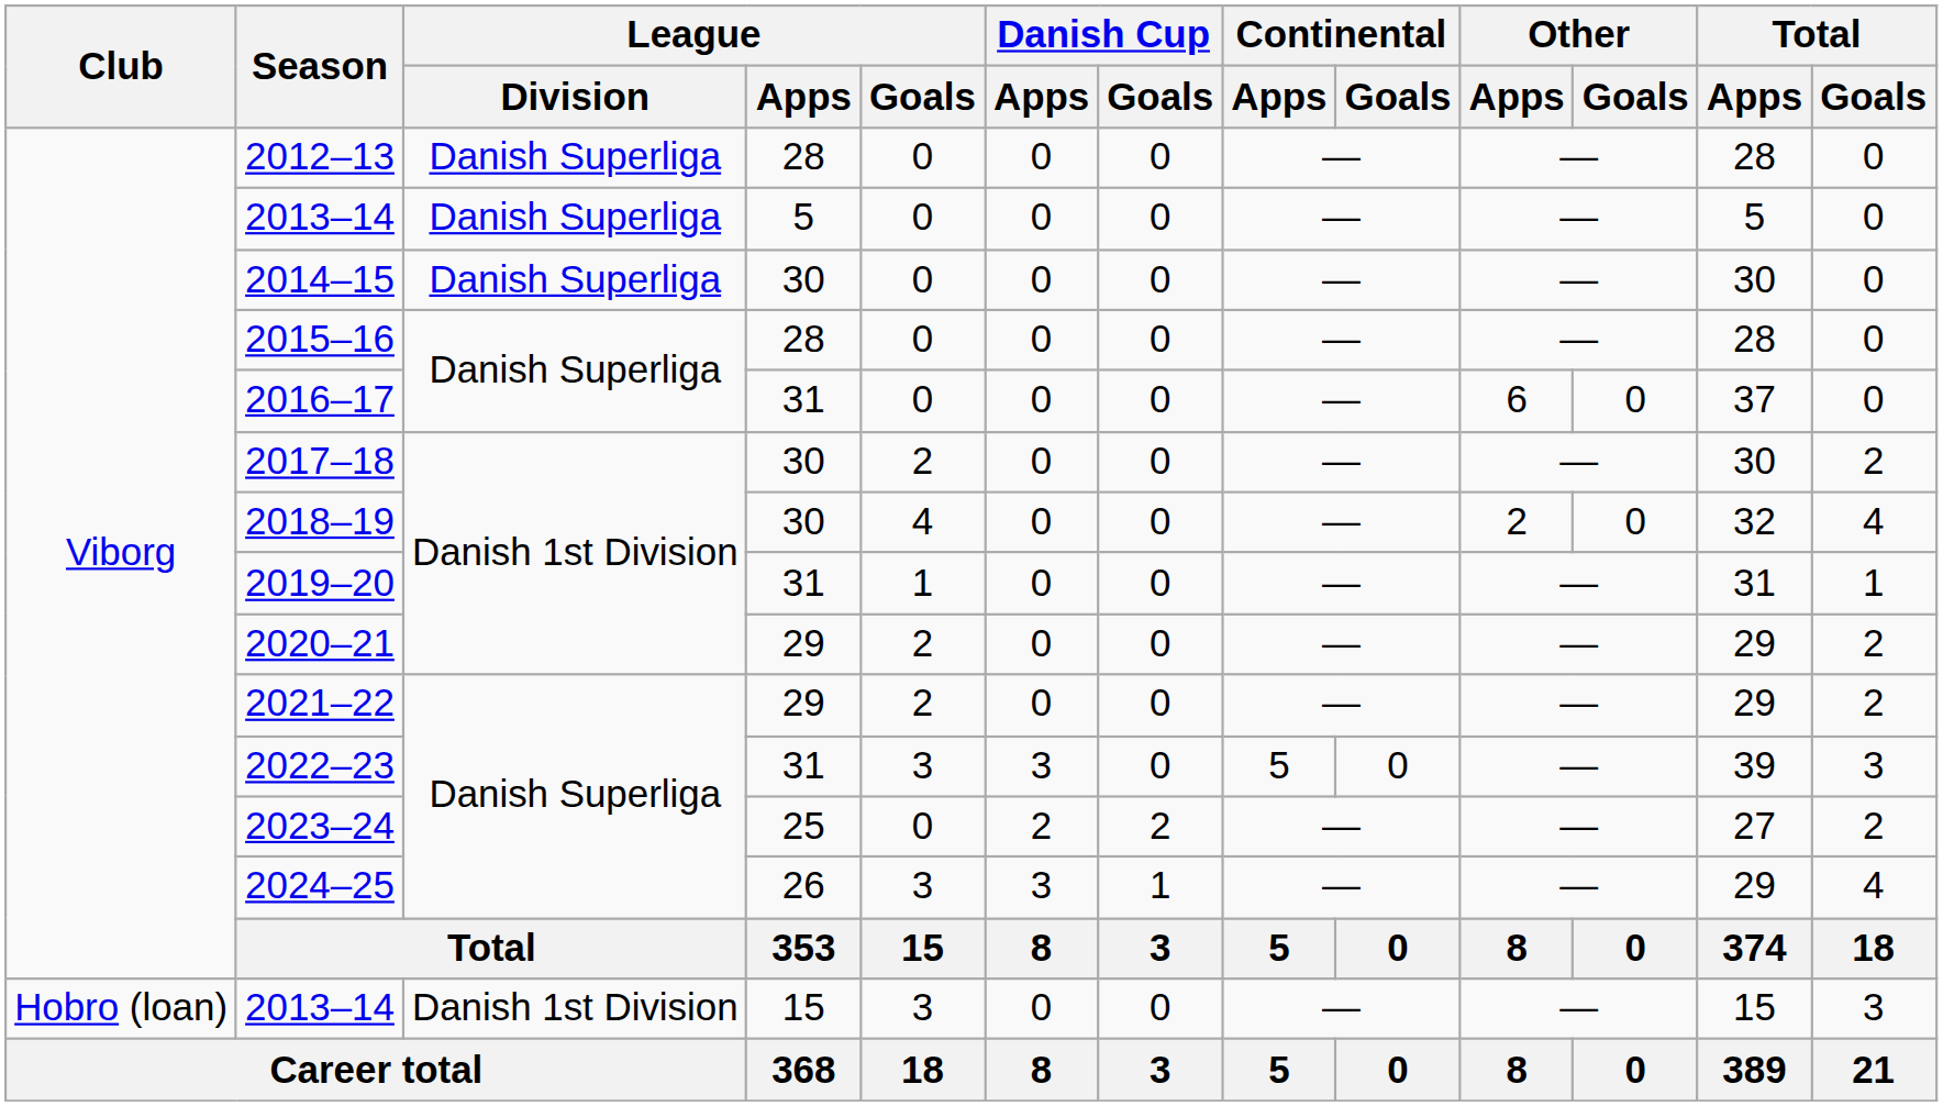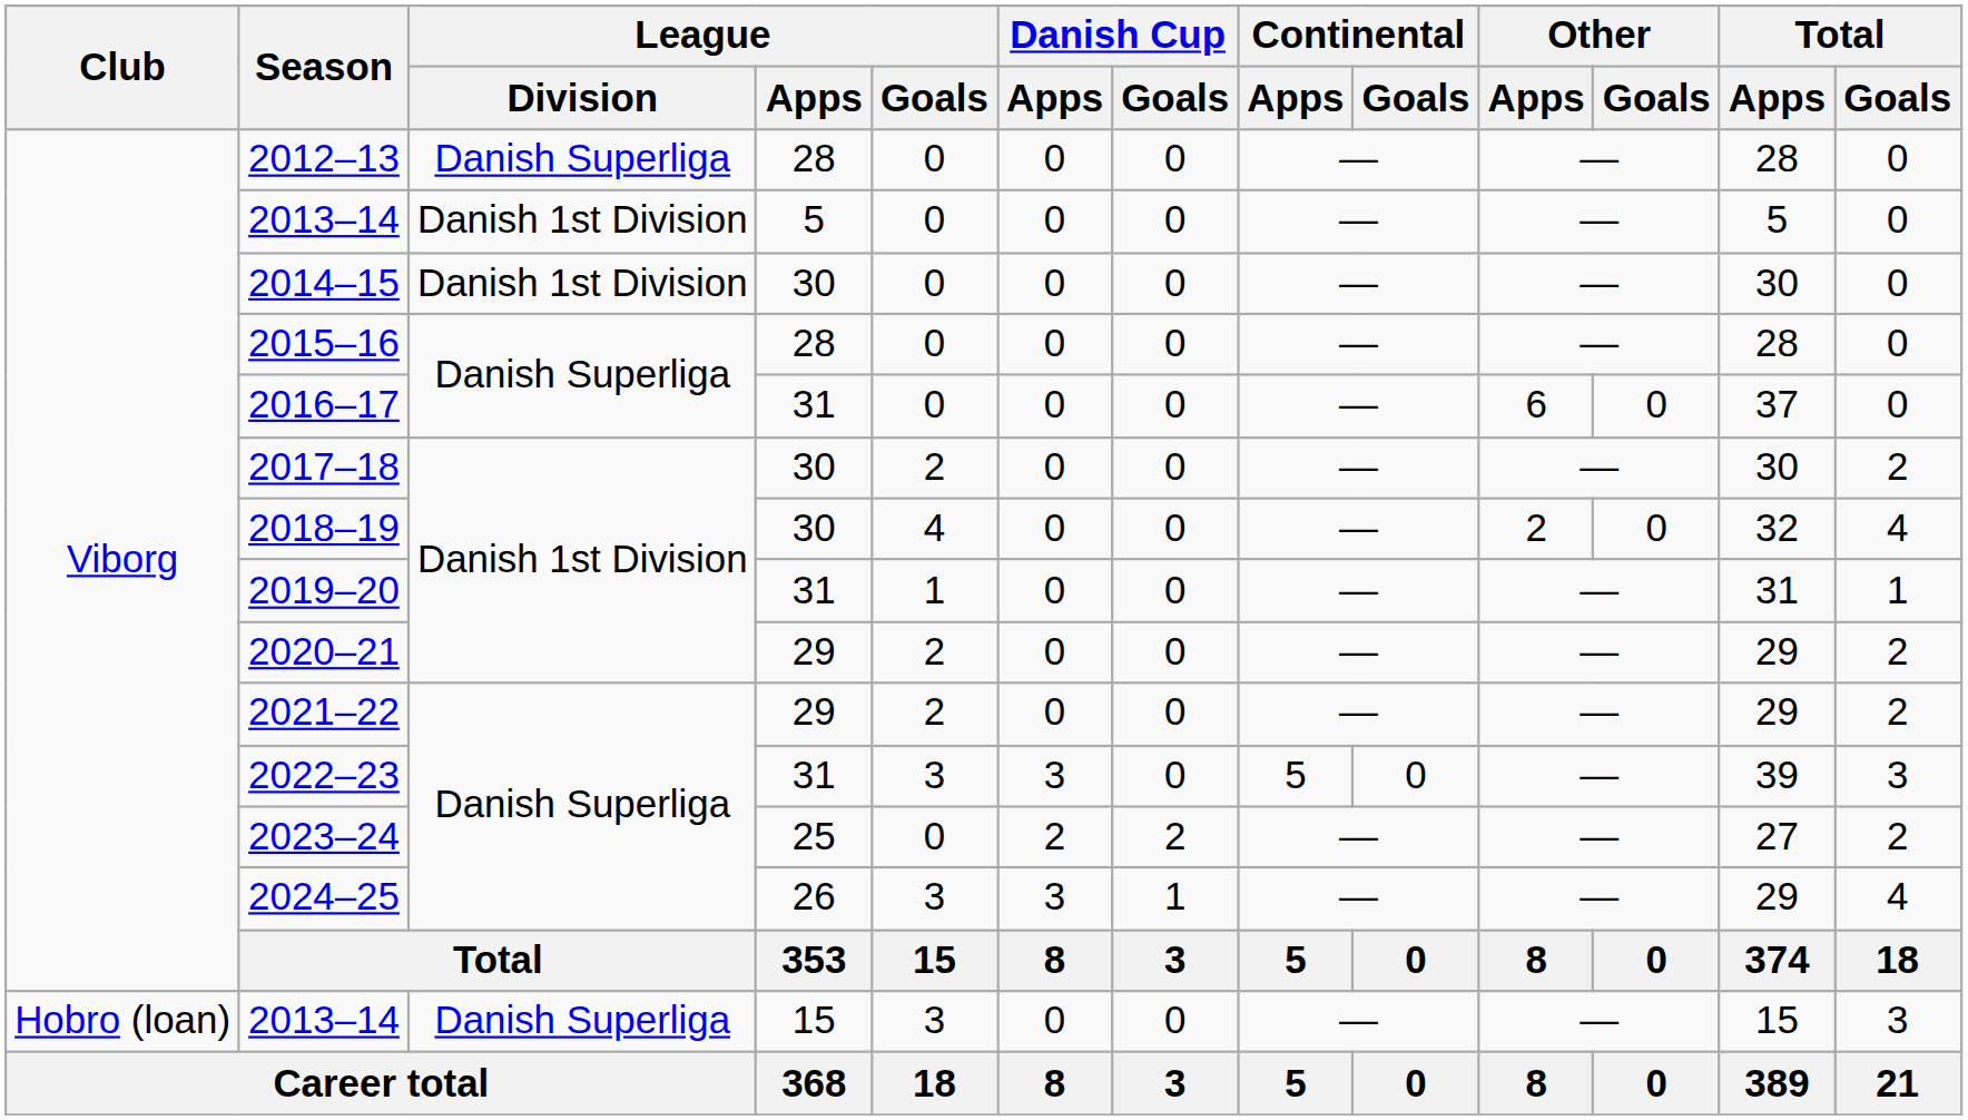2013–14 / 5 | League / Division: Danish Superliga -> Danish 1st Division
2014–15 | League / Division: Danish Superliga -> Danish 1st Division
2013–14 / 15 | League / Division: Danish 1st Division -> Danish Superliga
